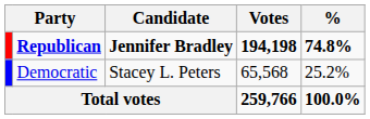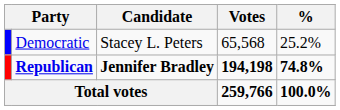rows swapped: Republican <-> Democratic
